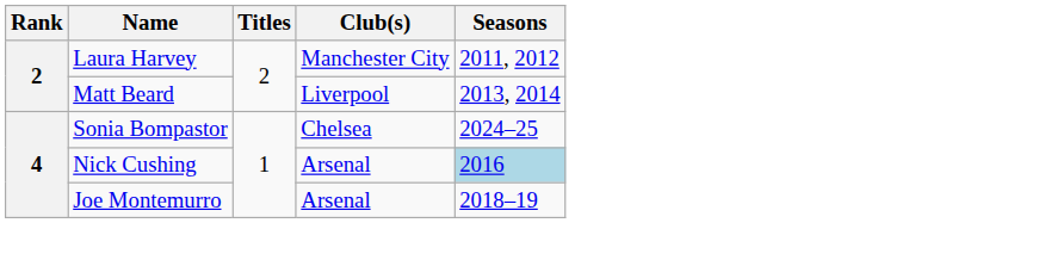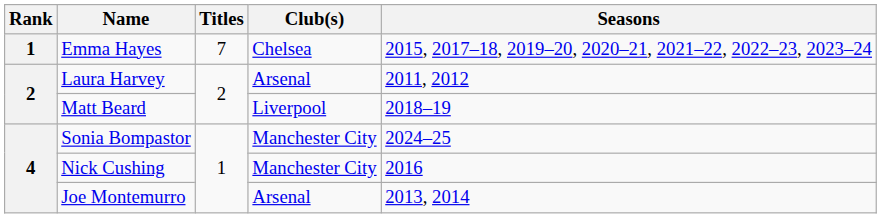+ row: 1 | Emma Hayes | 7 | Chelsea | 2015, 2017–18, 2019–20, 2020–21, 2021–22, 2022–23, 2023–24
Laura Harvey | Club(s): Manchester City -> Arsenal
Matt Beard | Seasons: 2013, 2014 -> 2018–19
Sonia Bompastor | Club(s): Chelsea -> Manchester City
Nick Cushing | Club(s): Arsenal -> Manchester City
Nick Cushing | Seasons: lightblue background -> no background
Joe Montemurro | Seasons: 2018–19 -> 2013, 2014
